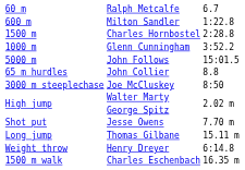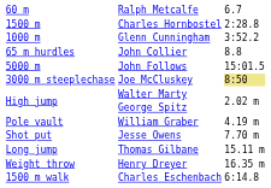- row: 600 m | Milton Sandler | 1:22.8
rows swapped: John Follows <-> John Collier
Joe McCluskey | column 3: no background -> khaki background
+ row: Pole vault | William Graber | 4.19 m
Henry Dreyer | column 3: 6:14.8 -> 16.35 m
Charles Eschenbach | column 3: 16.35 m -> 6:14.8
